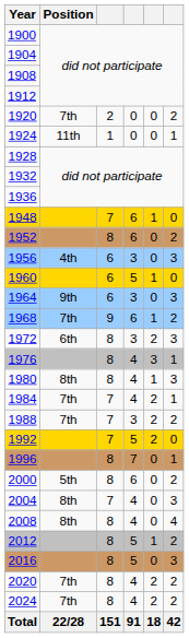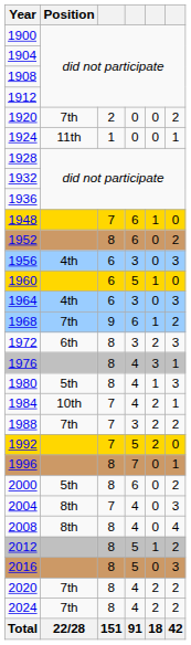1964 | Position: 9th -> 4th
1980 | Position: 8th -> 5th
1984 | Position: 7th -> 10th
